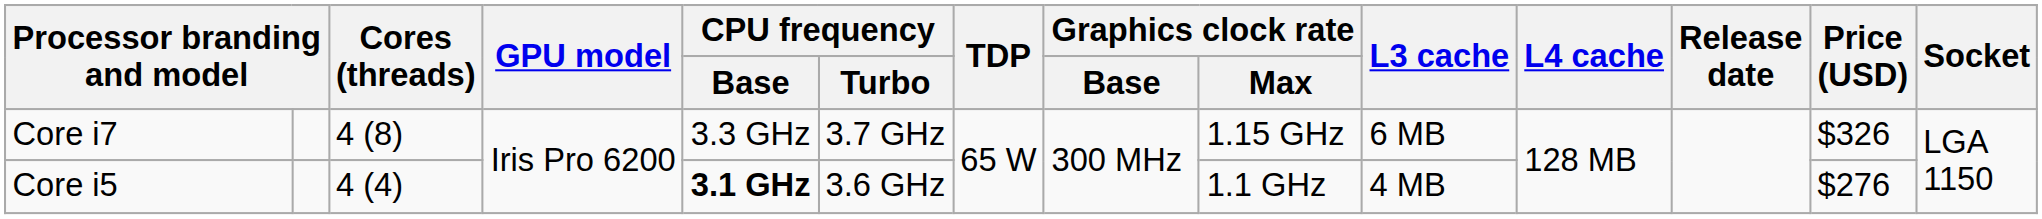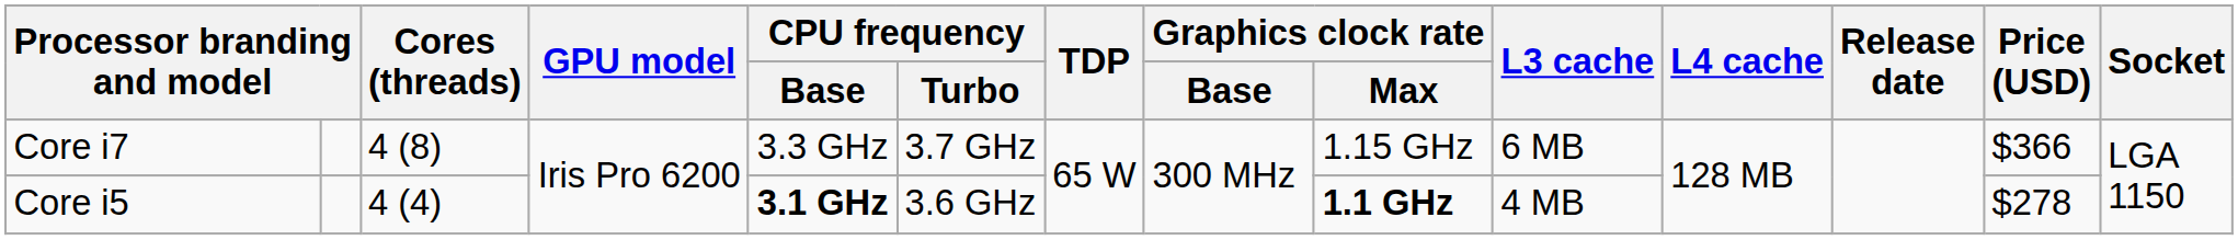Core i7 | Price (USD): $326 -> $366
Core i5 | Graphics clock rate / Max: normal -> bold
Core i5 | Price (USD): $276 -> $278
